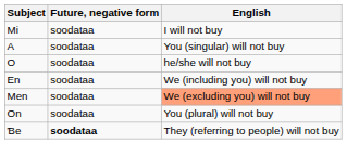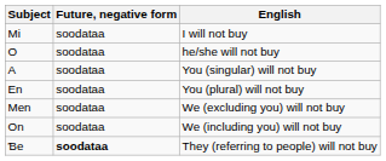rows swapped: A <-> O
En | English: We (including you) will not buy -> You (plural) will not buy
Men | English: lightsalmon background -> no background
On | English: You (plural) will not buy -> We (including you) will not buy
